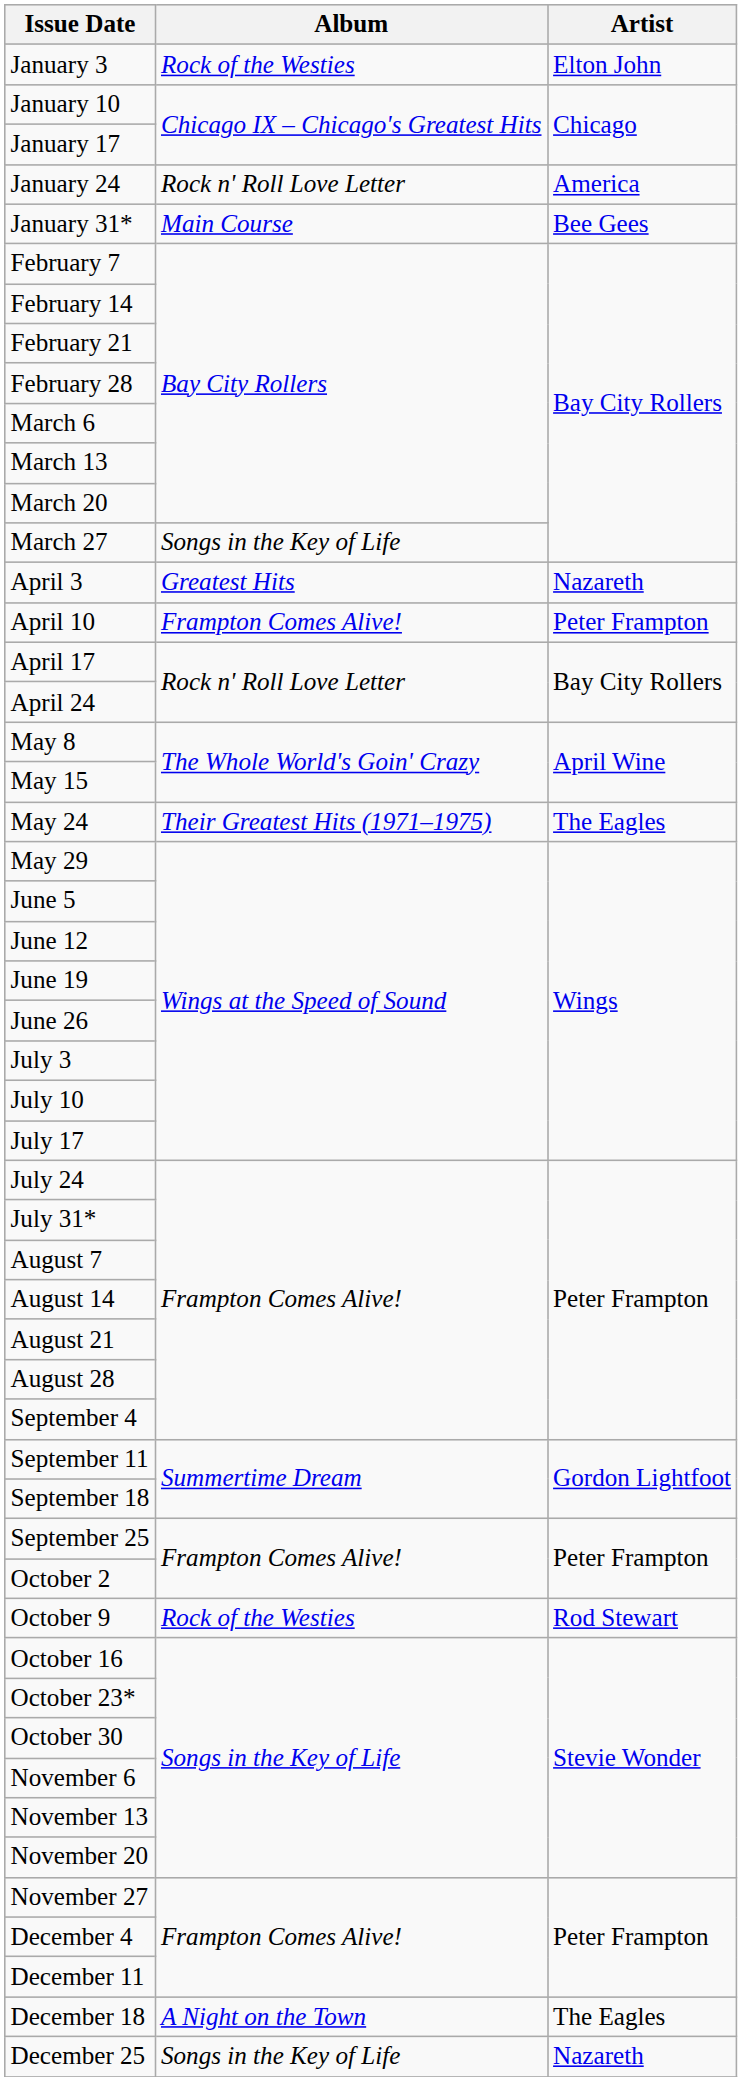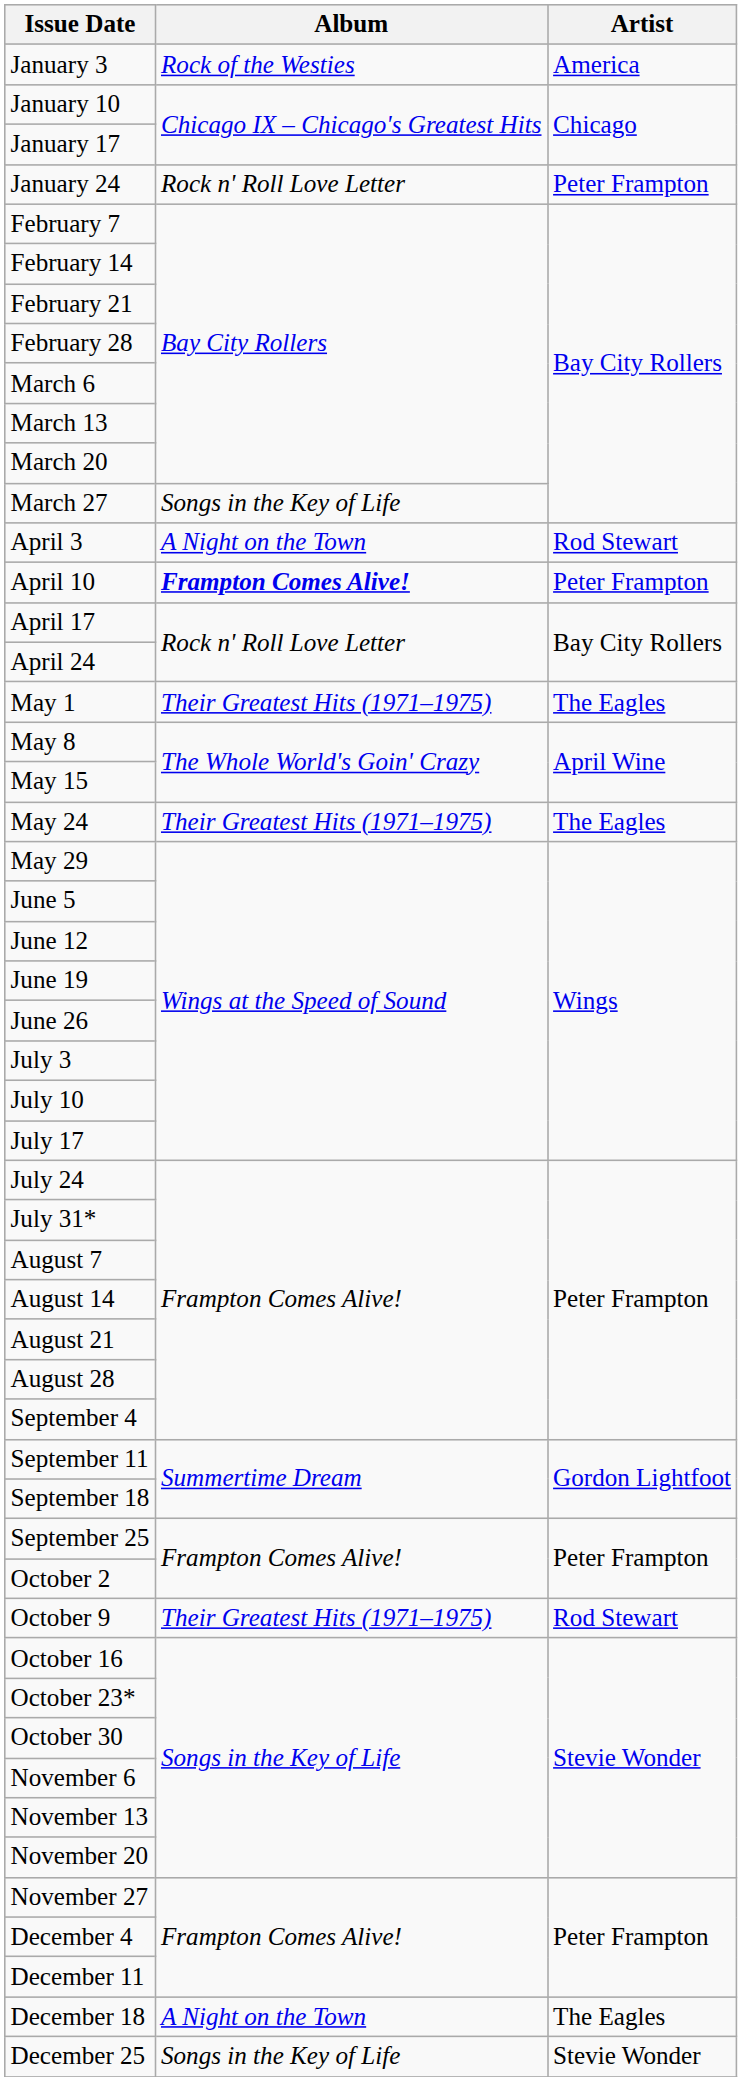January 3 | Artist: Elton John -> America
January 24 | Artist: America -> Peter Frampton
- row: January 31* | Main Course | Bee Gees
April 3 | Album: Greatest Hits -> A Night on the Town
April 3 | Artist: Nazareth -> Rod Stewart
April 10 | Album: normal -> bold
+ row: May 1 | Their Greatest Hits (1971–1975) | The Eagles
October 9 | Album: Rock of the Westies -> Their Greatest Hits (1971–1975)
December 25 | Artist: Nazareth -> Stevie Wonder
